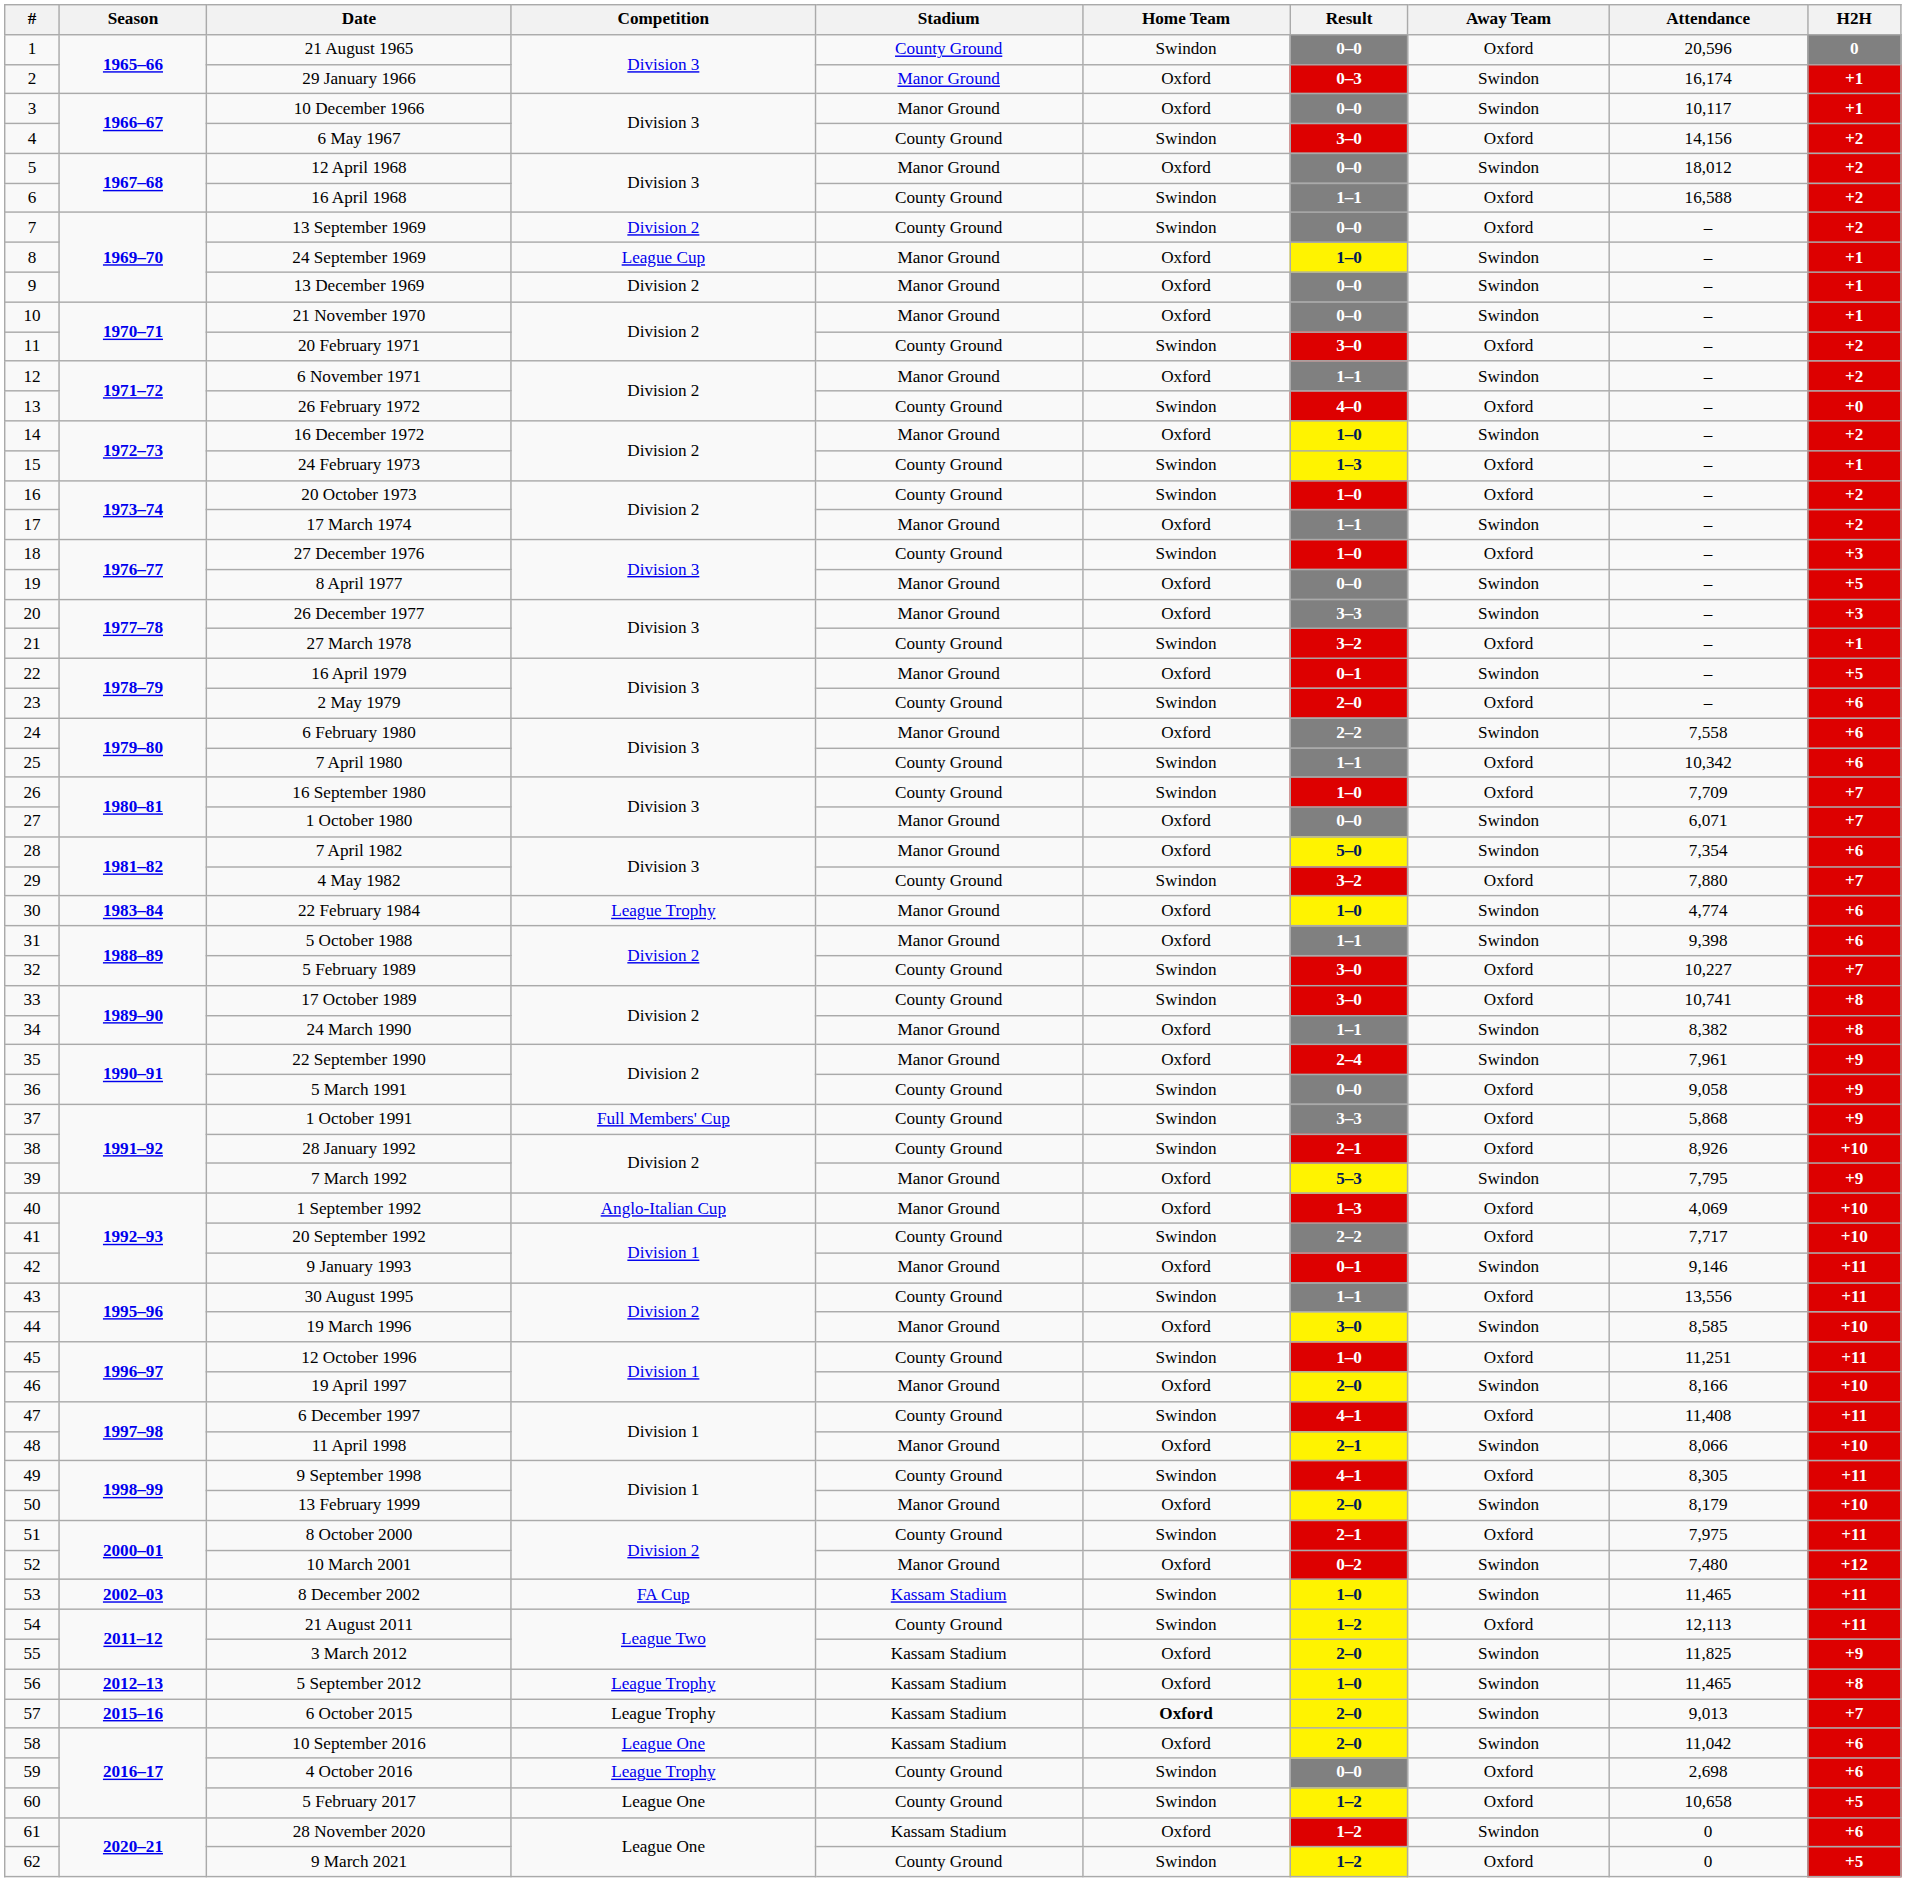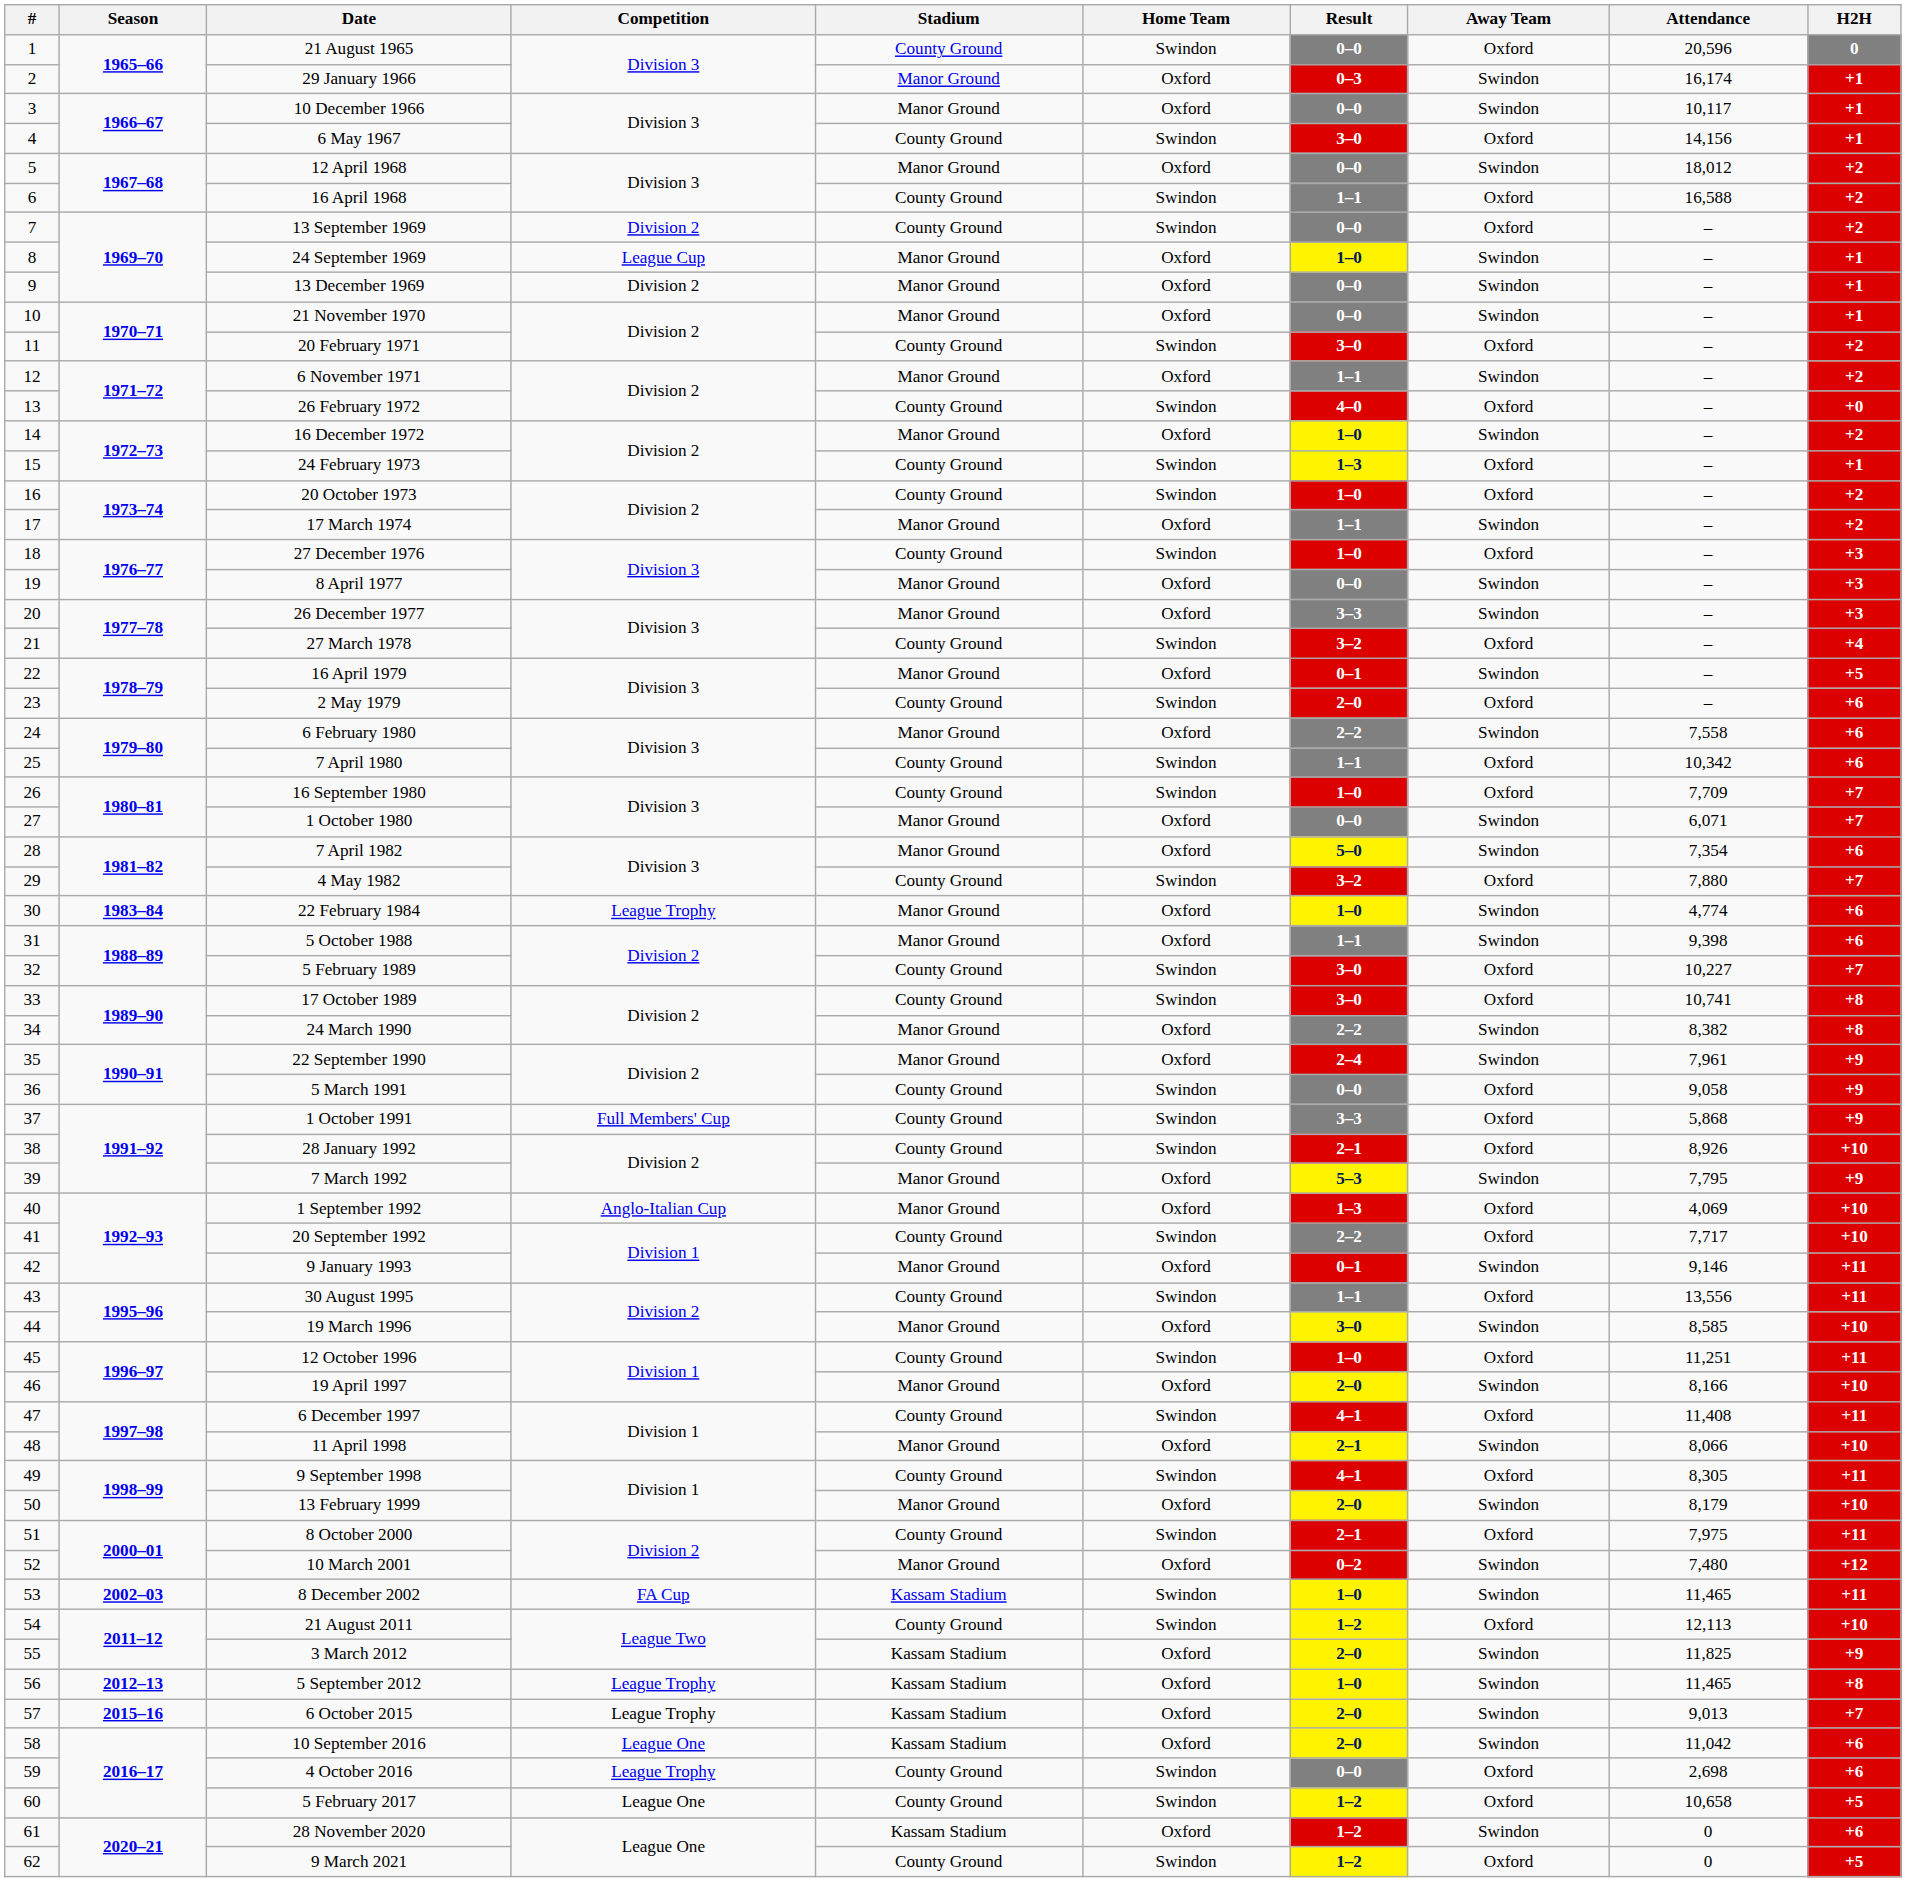6 May 1967 | H2H: +2 -> +1
8 April 1977 | H2H: +5 -> +3
27 March 1978 | H2H: +1 -> +4
24 March 1990 | Result: 1–1 -> 2–2
21 August 2011 | H2H: +11 -> +10
6 October 2015 | Home Team: bold -> normal
